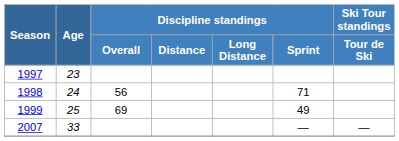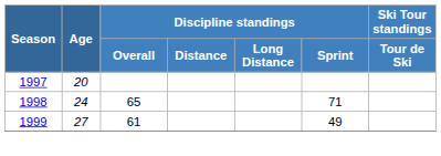1997 | Age: 23 -> 20
1998 | Discipline standings / Overall: 56 -> 65
1999 | Age: 25 -> 27
1999 | Discipline standings / Overall: 69 -> 61
- row: 2007 | 33 | — | —
